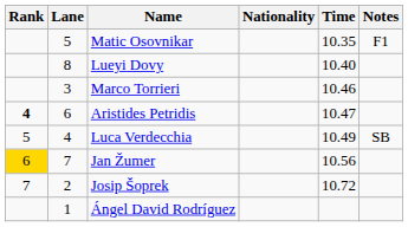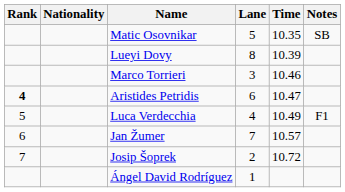columns swapped: Lane <-> Nationality
Matic Osovnikar | Notes: F1 -> SB
Lueyi Dovy | Time: 10.40 -> 10.39
Luca Verdecchia | Notes: SB -> F1
Jan Žumer | Rank: gold background -> no background
Jan Žumer | Time: 10.56 -> 10.57
